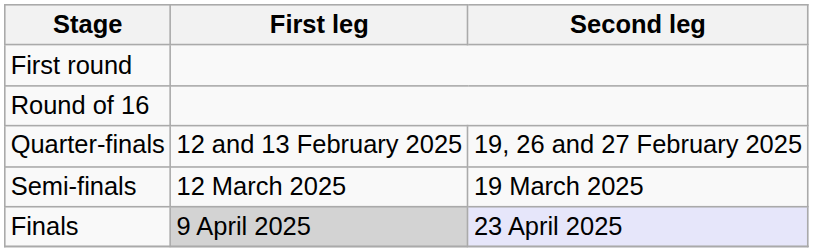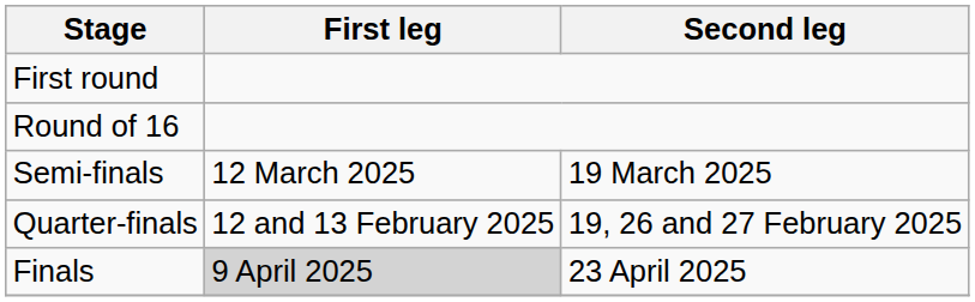rows swapped: Quarter-finals <-> Semi-finals
Finals | Second leg: lavender background -> no background
